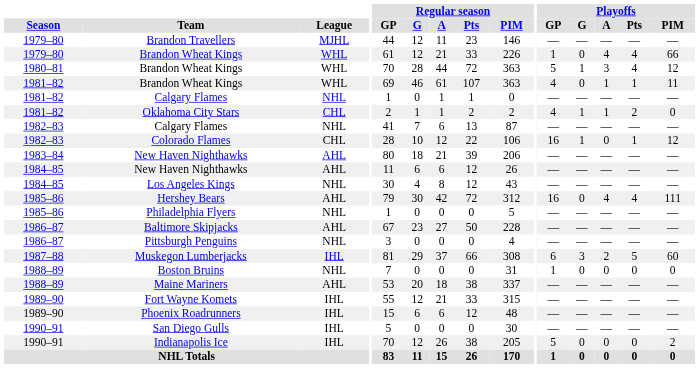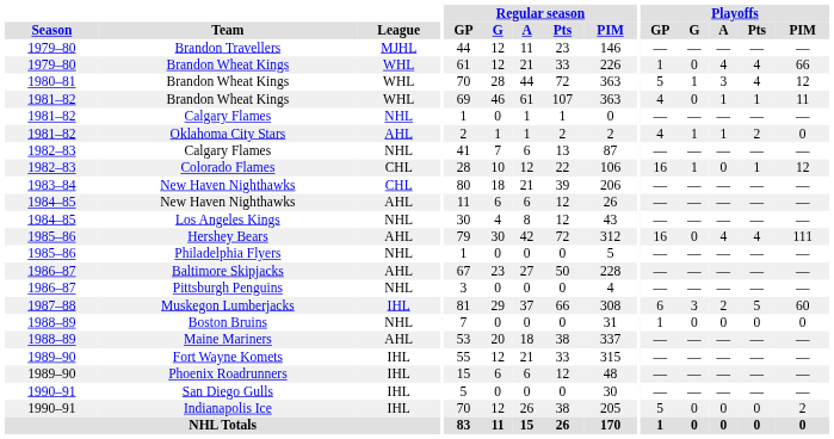Oklahoma City Stars | League: CHL -> AHL
1983–84 / New Haven Nighthawks | League: AHL -> CHL
